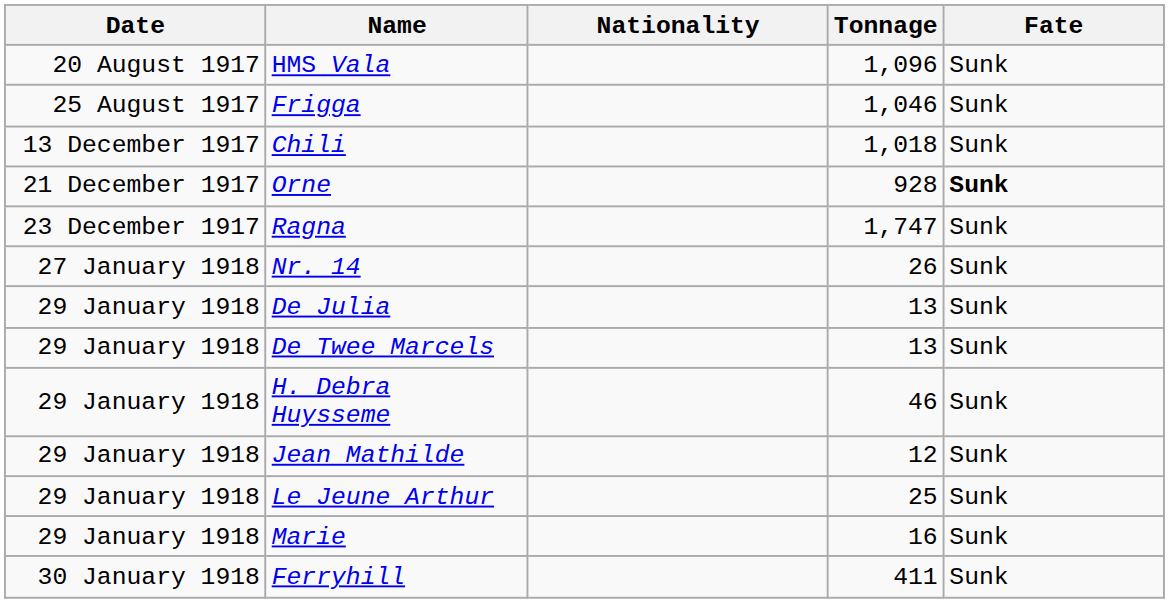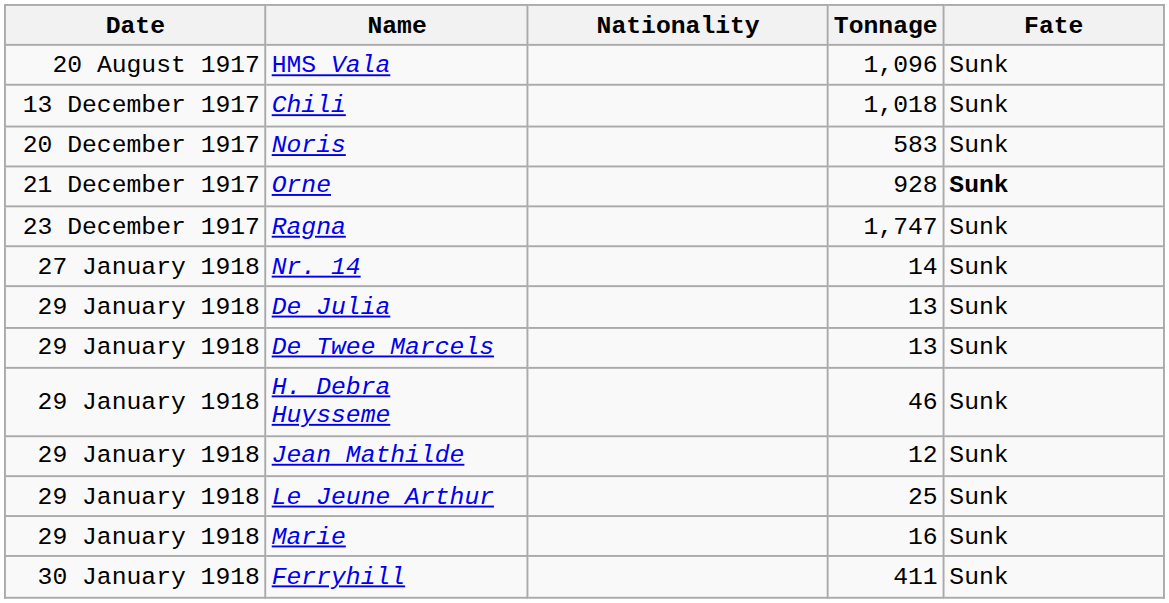- row: 25 August 1917 | Frigga | 1,046 | Sunk
+ row: 20 December 1917 | Noris | 583 | Sunk
Nr. 14 | Tonnage: 26 -> 14
